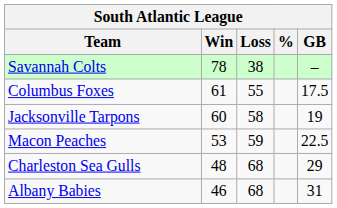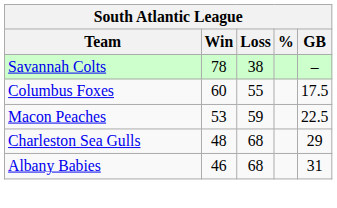Columbus Foxes | Win: 61 -> 60
- row: Jacksonville Tarpons | 60 | 58 | 19
